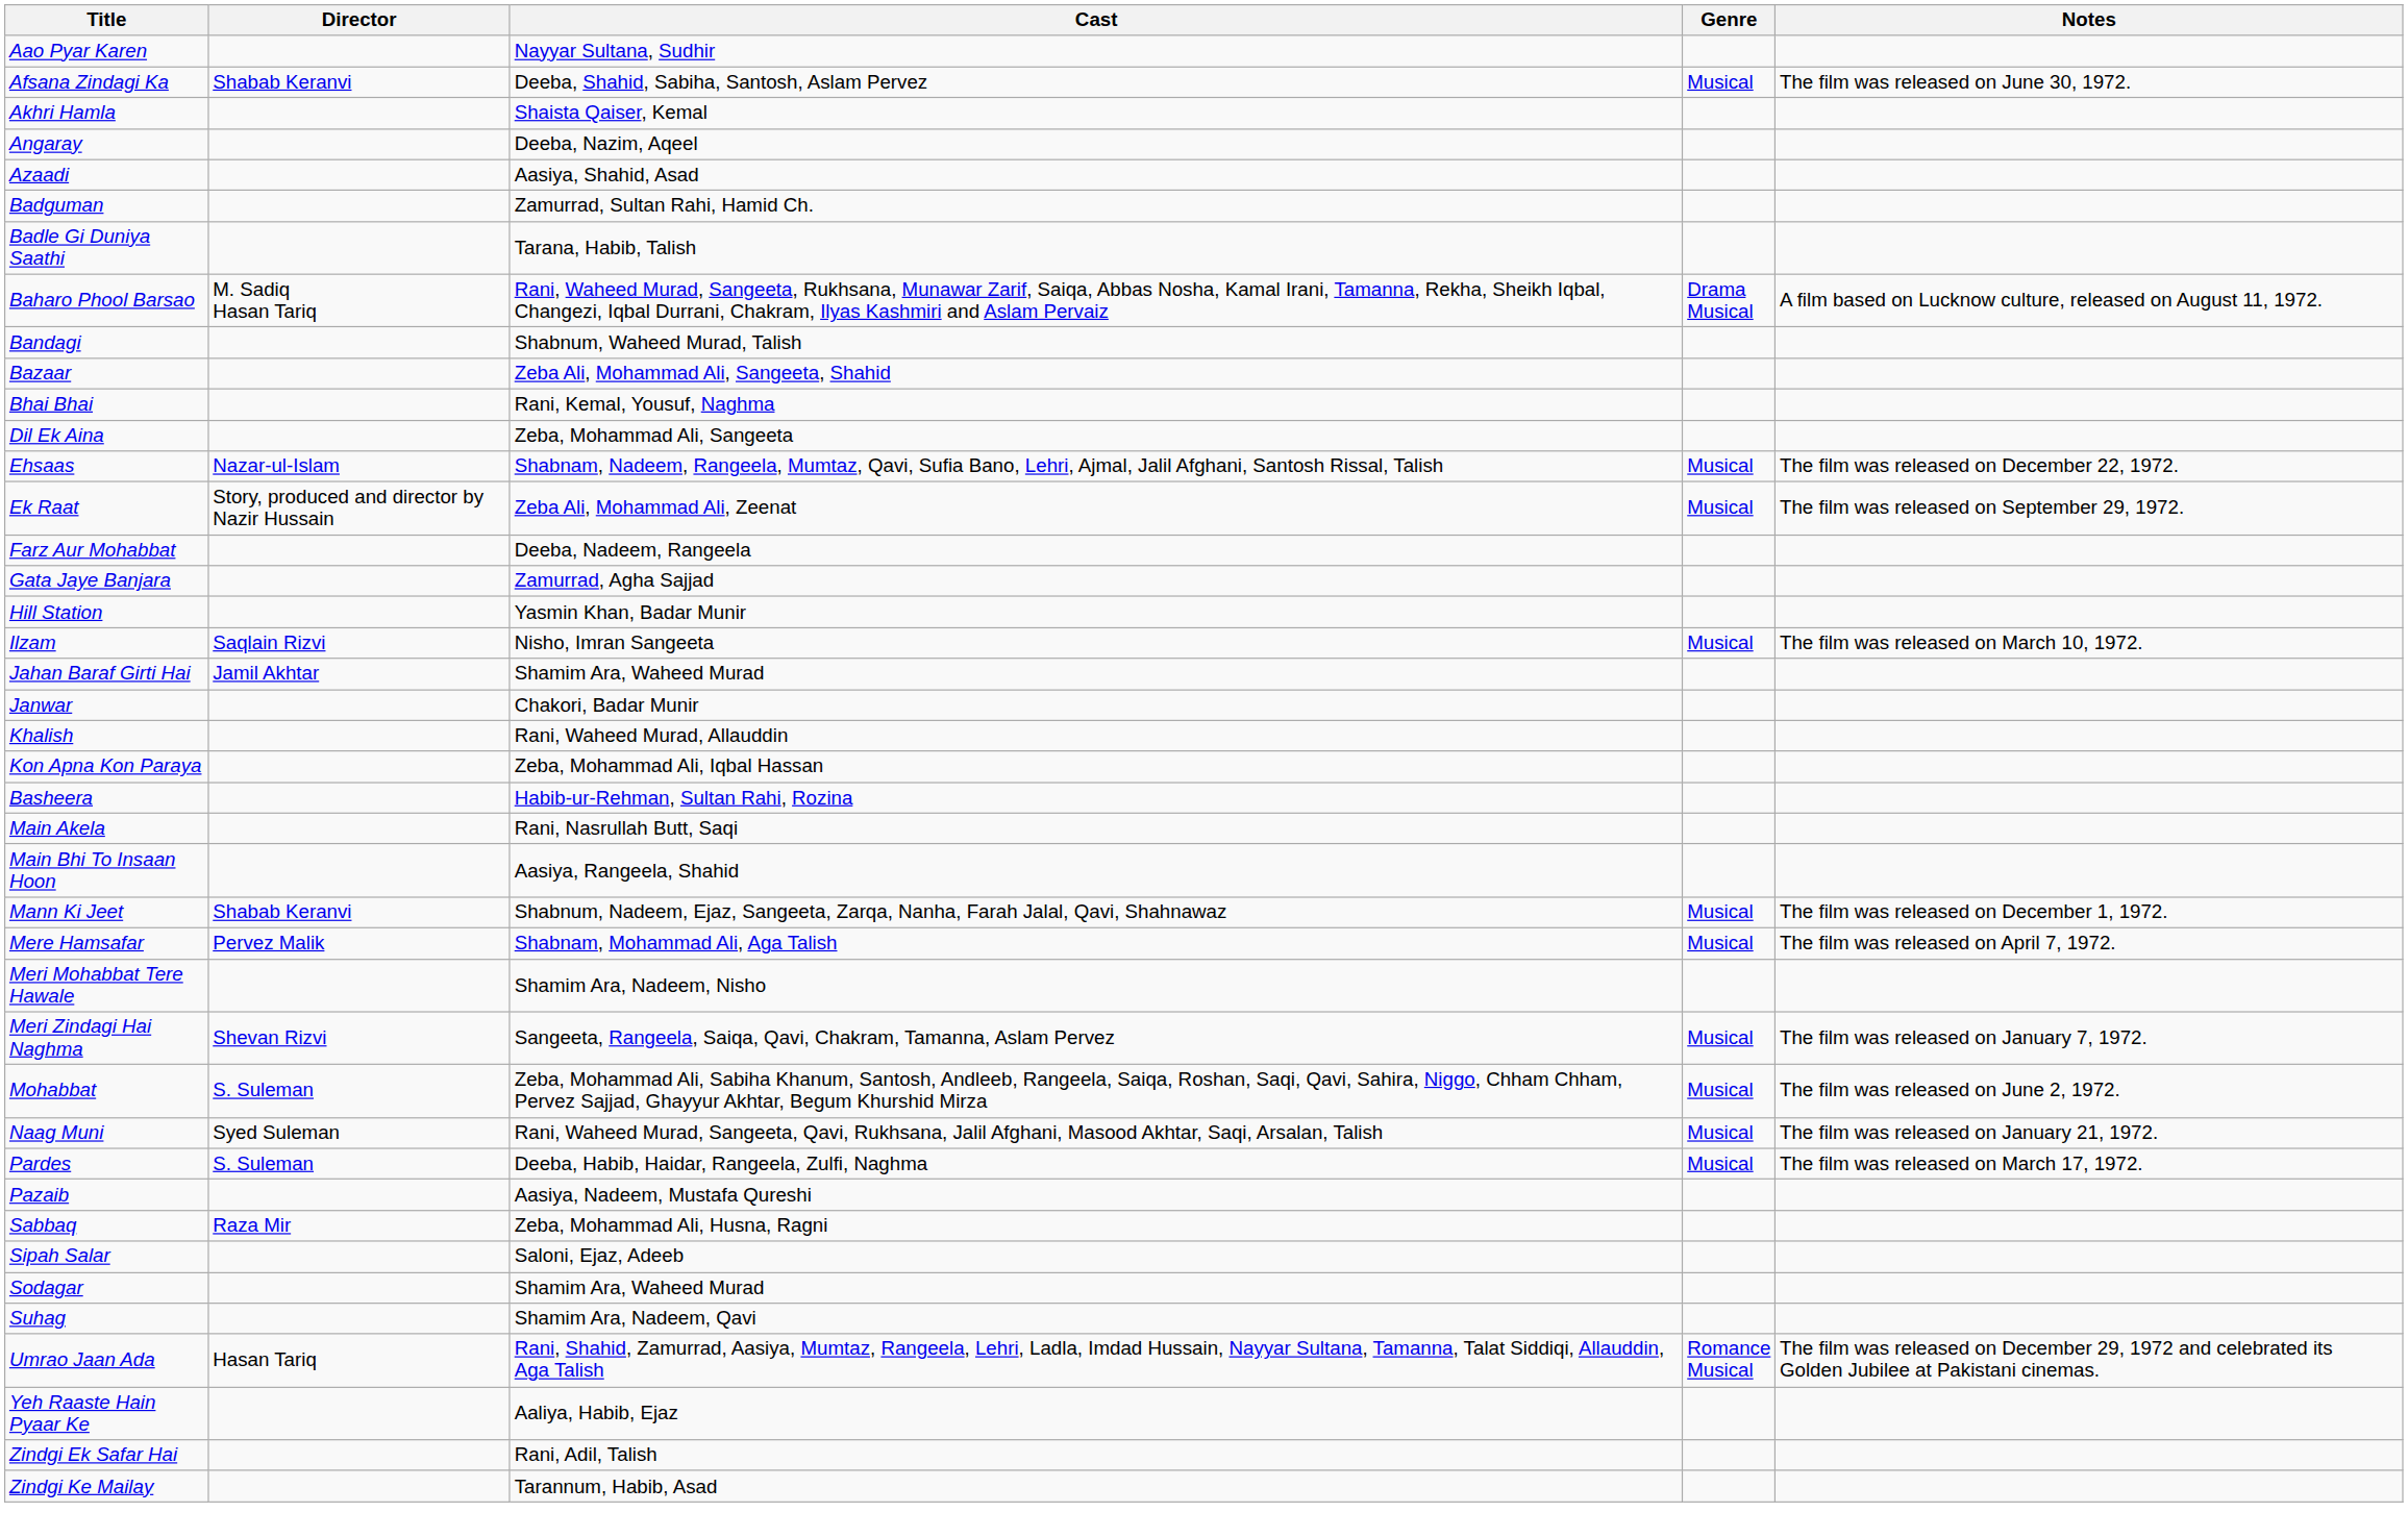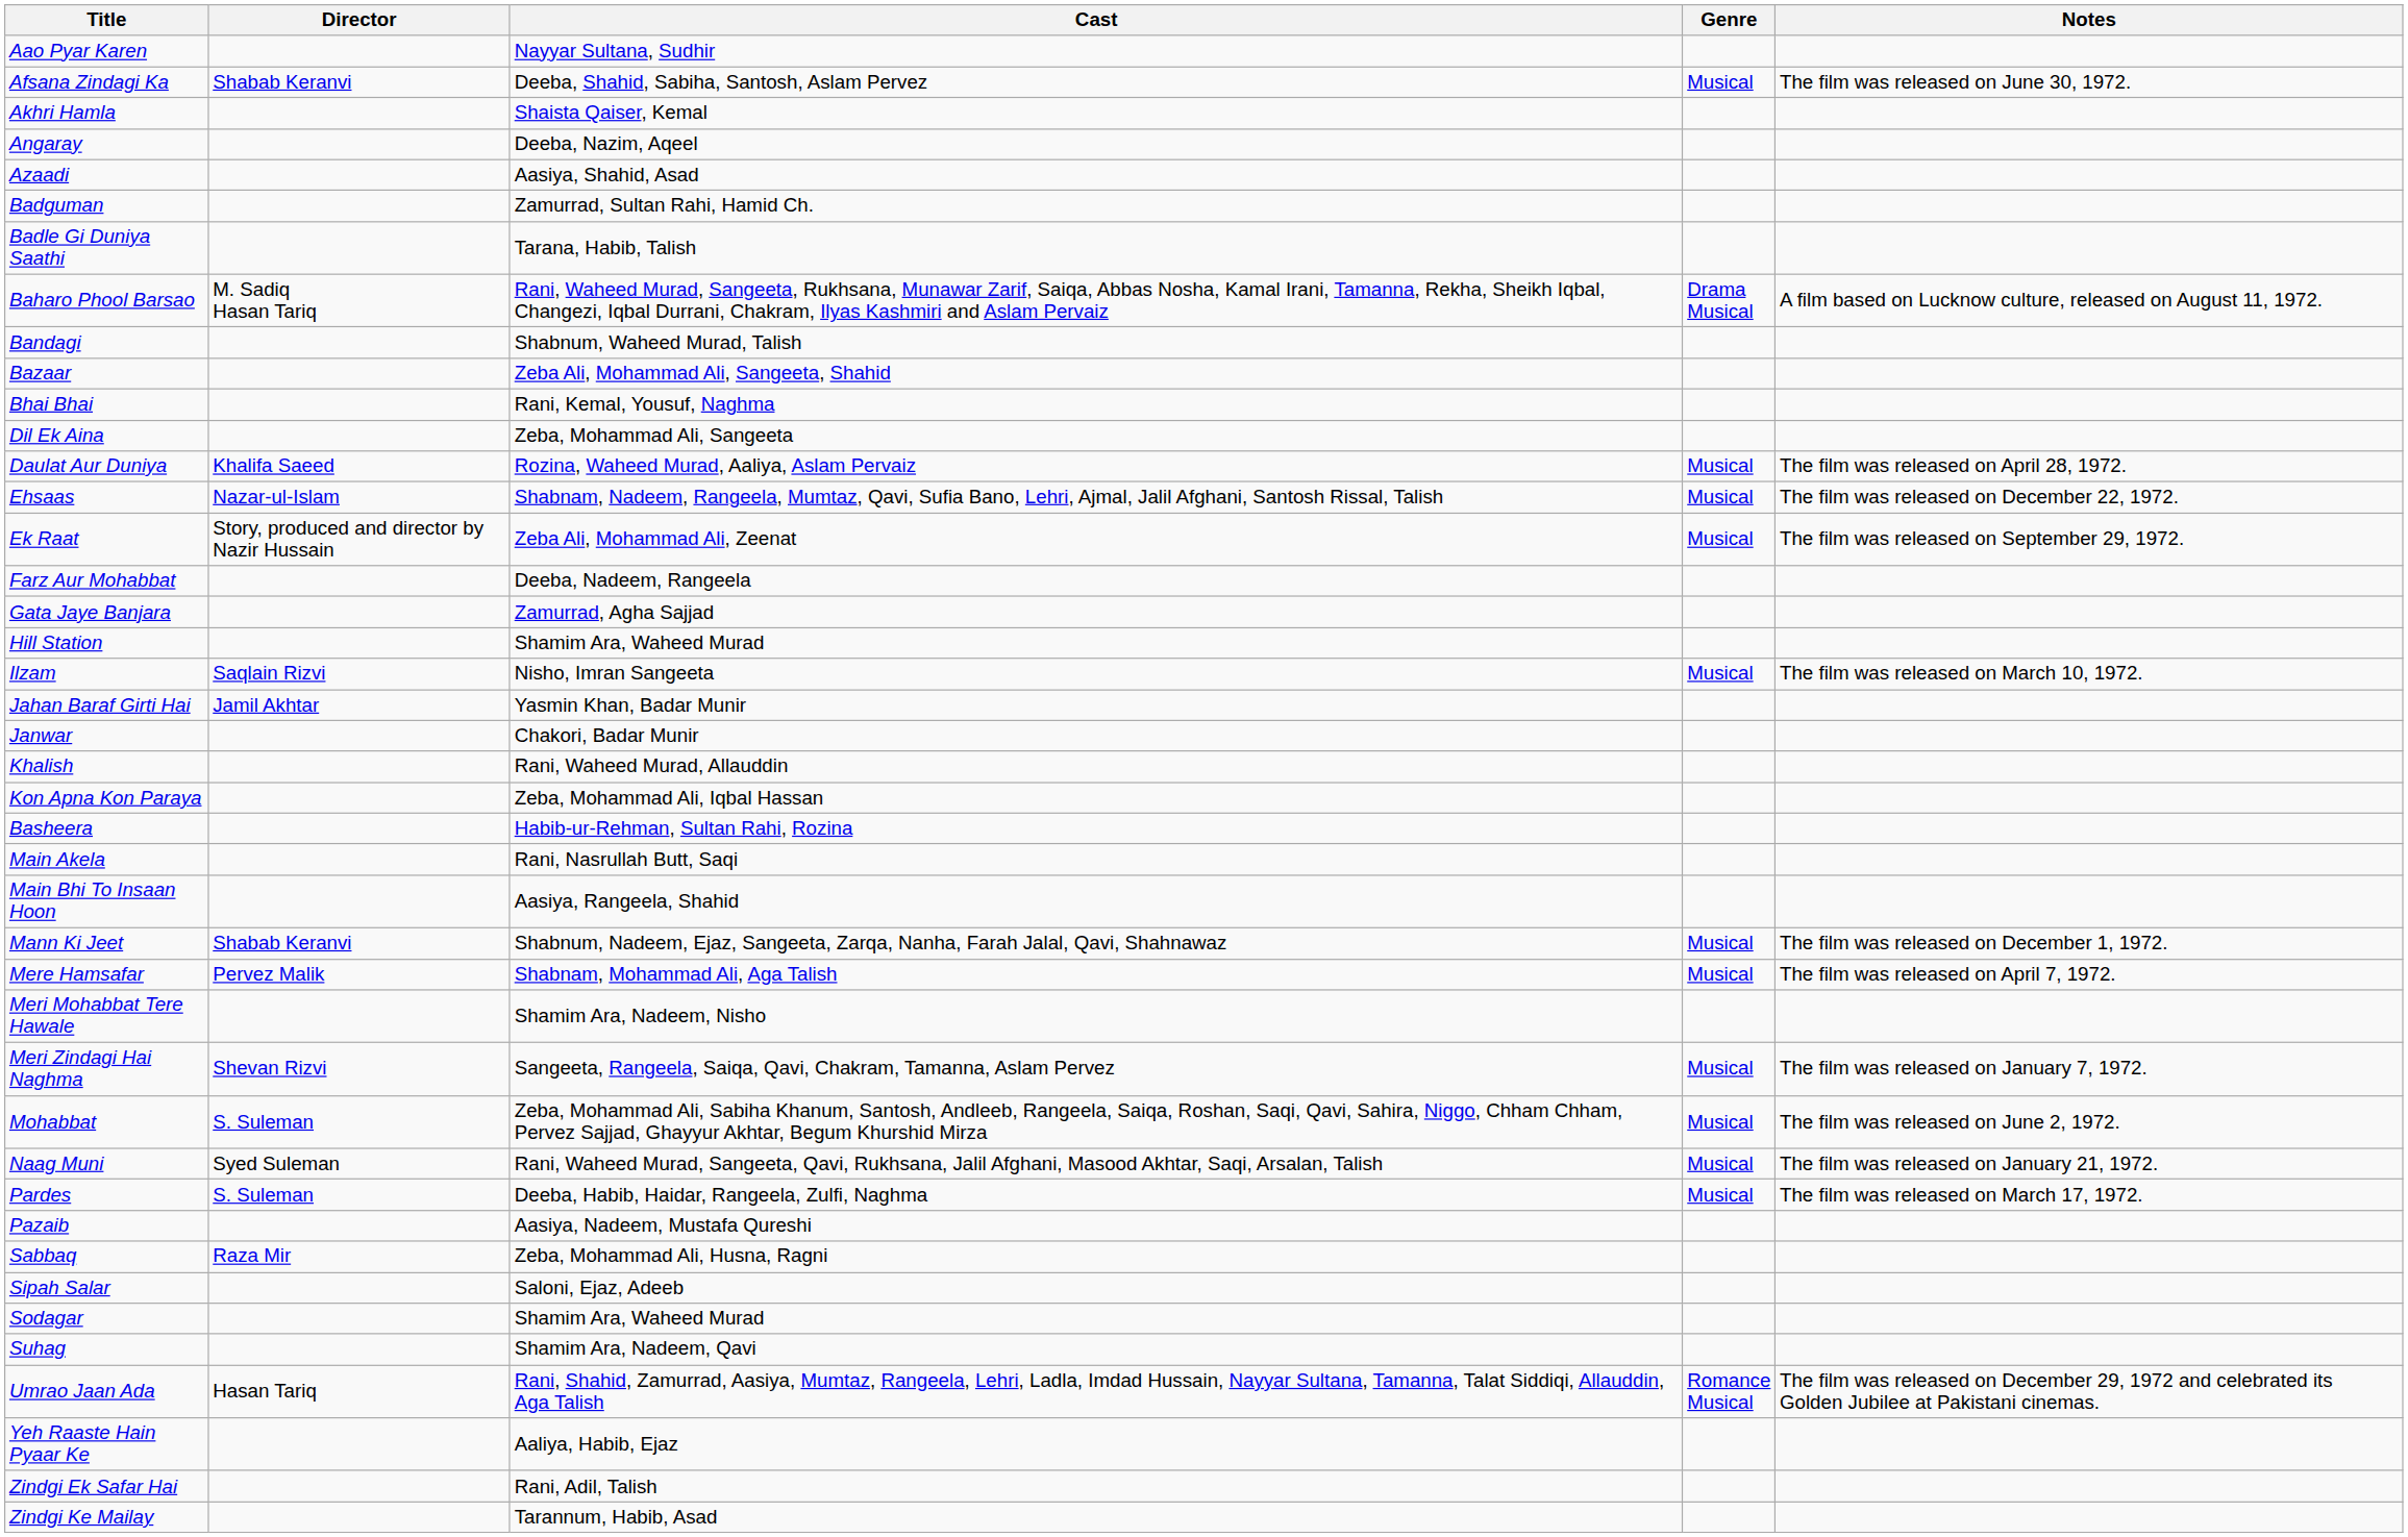+ row: Daulat Aur Duniya | Khalifa Saeed | Rozina, Waheed Murad, Aaliya, Aslam Pervaiz | Musical | The film was released on April 28, 1972.
Hill Station | Cast: Yasmin Khan, Badar Munir -> Shamim Ara, Waheed Murad
Jahan Baraf Girti Hai | Cast: Shamim Ara, Waheed Murad -> Yasmin Khan, Badar Munir
